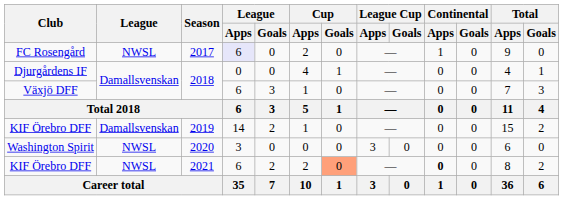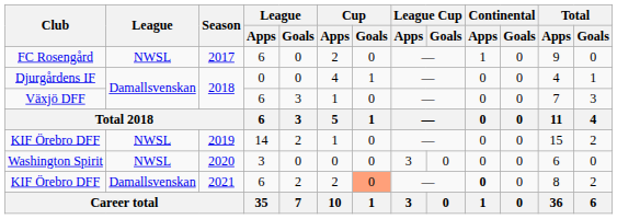FC Rosengård | League / Apps: lavender background -> no background
KIF Örebro DFF / 2019 | League: Damallsvenskan -> NWSL
KIF Örebro DFF / 2021 | League: NWSL -> Damallsvenskan
